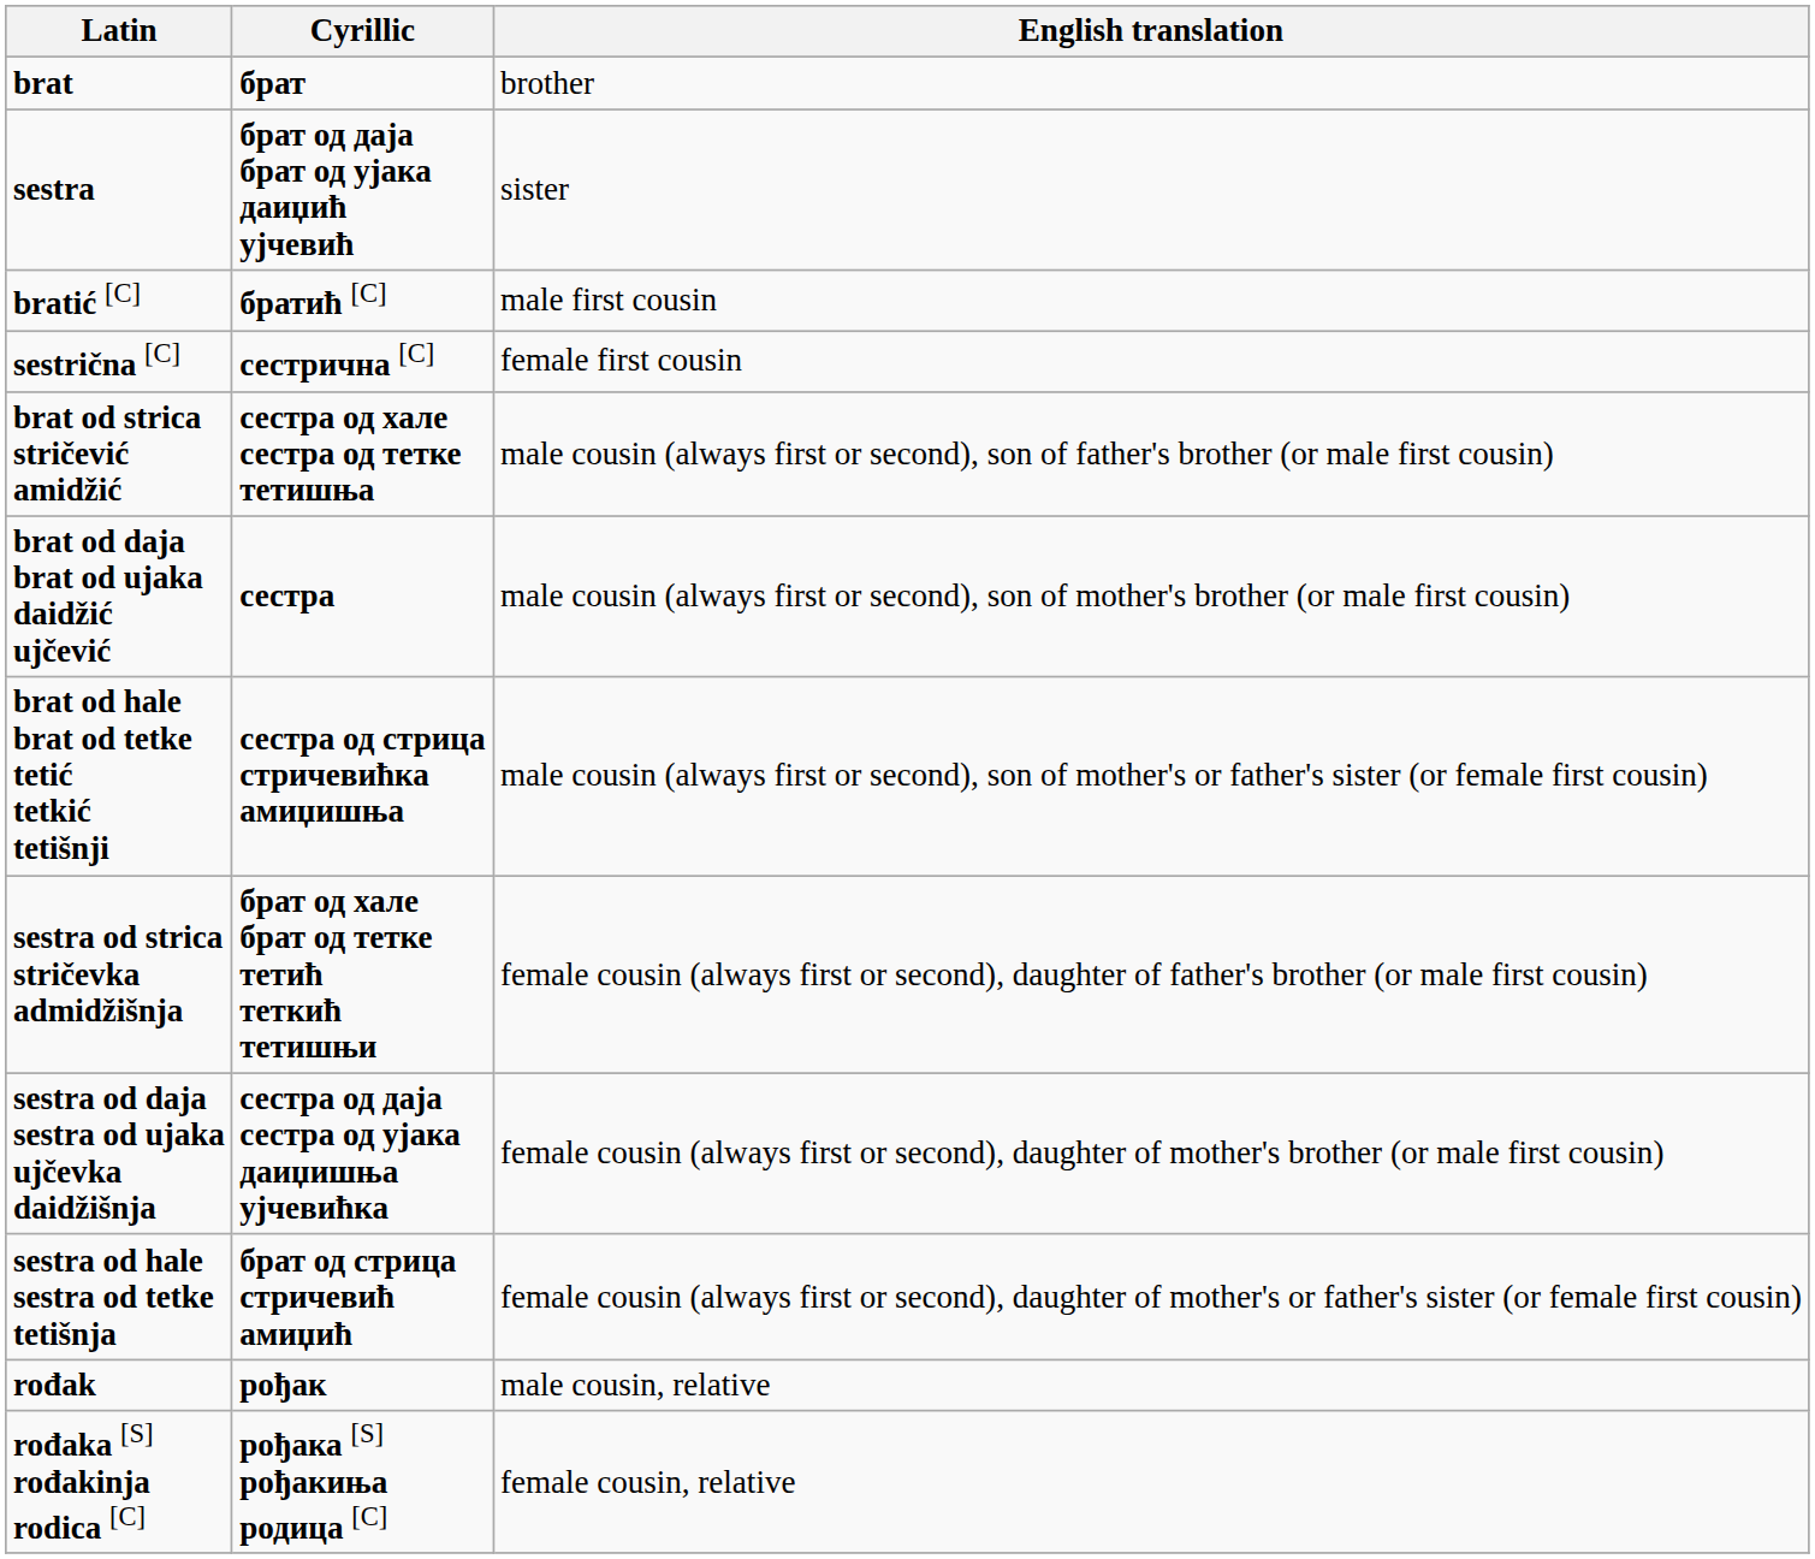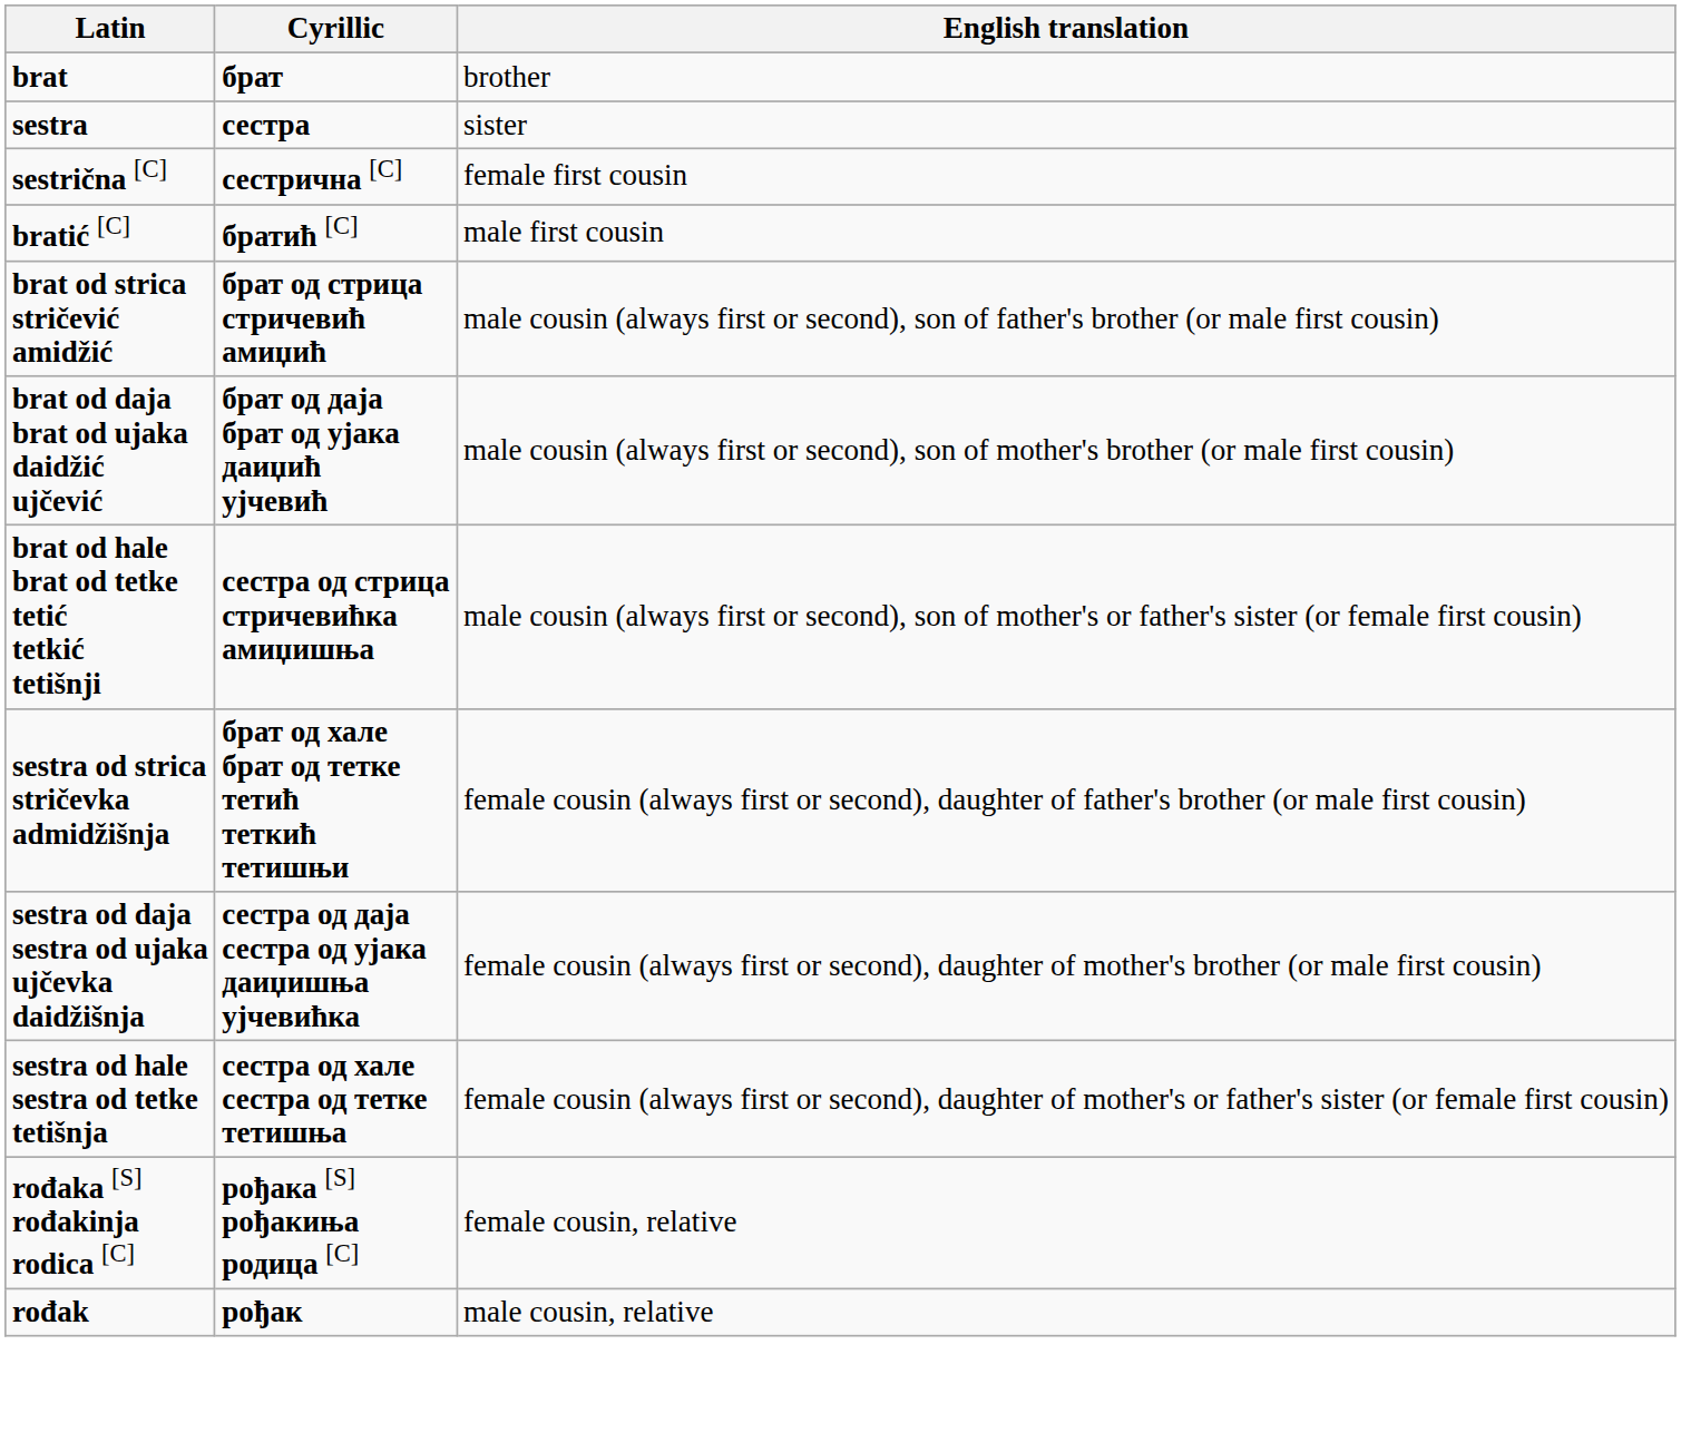sestra | Cyrillic: брат од даја брат од ујака даиџић ујчевић -> сестра
rows swapped: bratić [C] <-> sestrična [C]
brat od strica stričević amidžić | Cyrillic: сестра од хале сестра од тетке тетишња -> брат од стрица стричевић амиџић
brat od daja brat od ujaka daidžić ujčević | Cyrillic: сестра -> брат од даја брат од ујака даиџић ујчевић
sestra od hale sestra od tetke tetišnja | Cyrillic: брат од стрица стричевић амиџић -> сестра од хале сестра од тетке тетишња
rows swapped: rođak <-> rođaka [S] rođakinja rodica [C]
